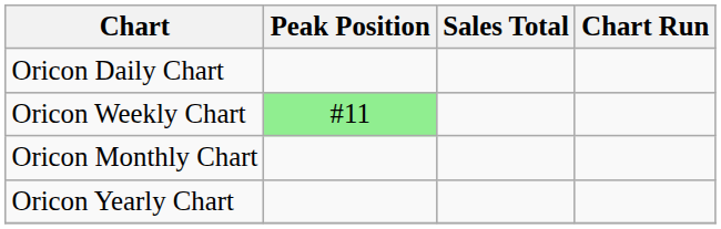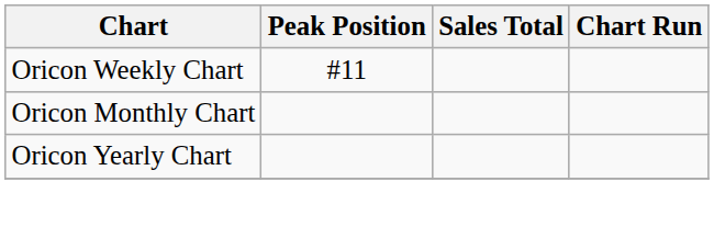- row: Oricon Daily Chart
Oricon Weekly Chart | Peak Position: lightgreen background -> no background
